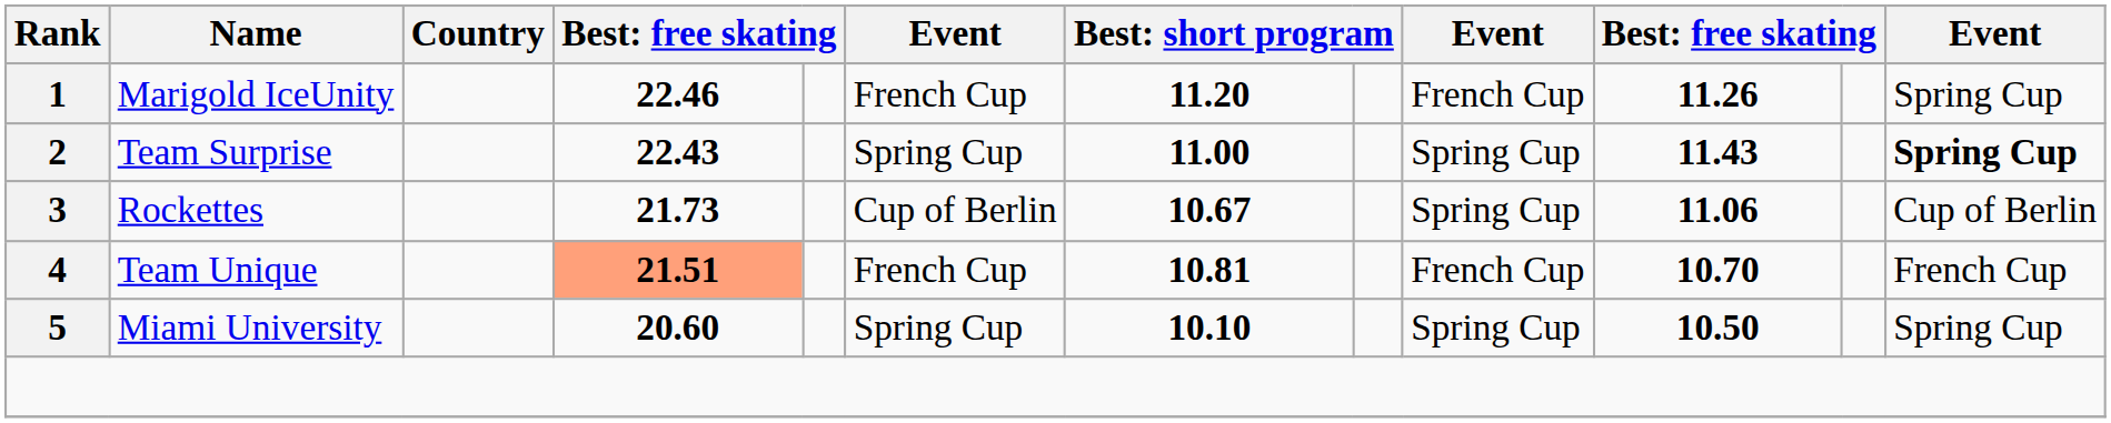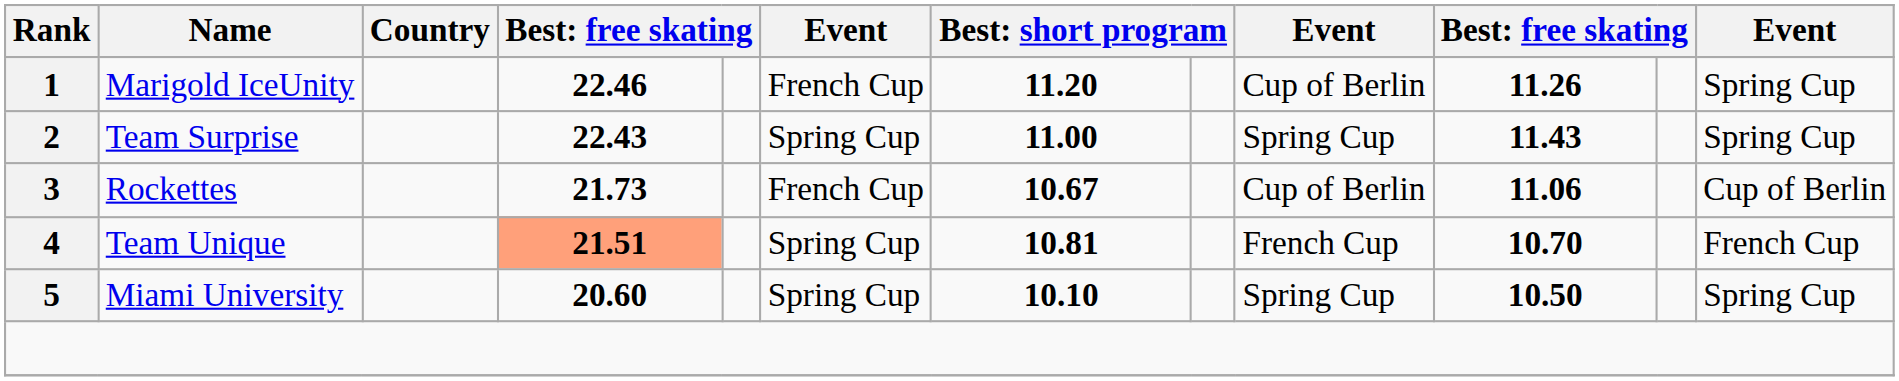Marigold IceUnity | column 9: French Cup -> Cup of Berlin
Team Surprise | column 12: bold -> normal
Rockettes | column 6: Cup of Berlin -> French Cup
Rockettes | column 9: Spring Cup -> Cup of Berlin
Team Unique | column 6: French Cup -> Spring Cup
